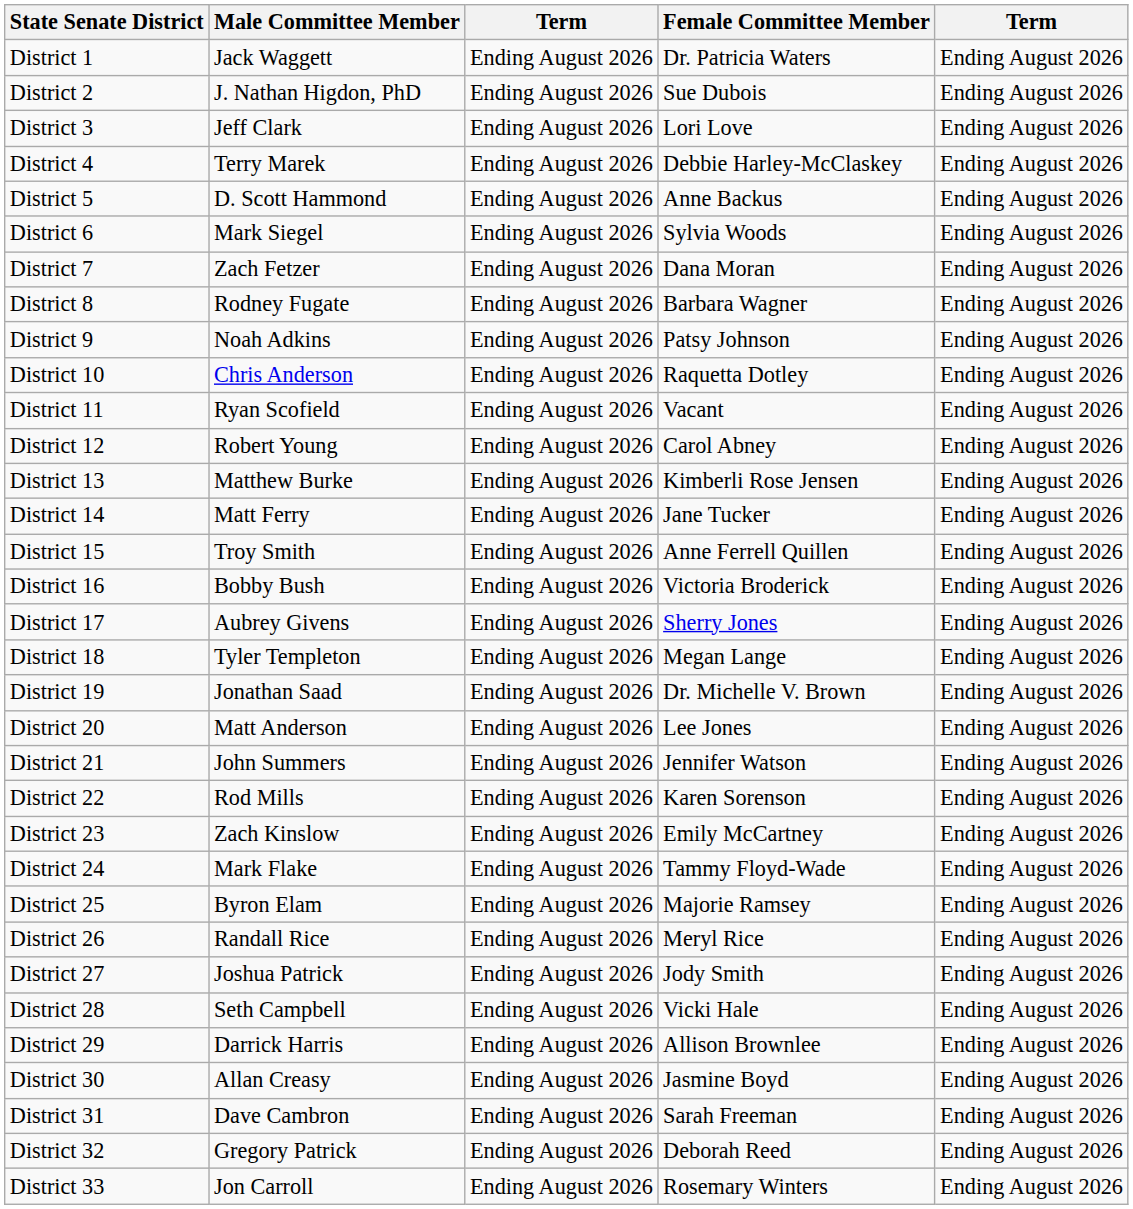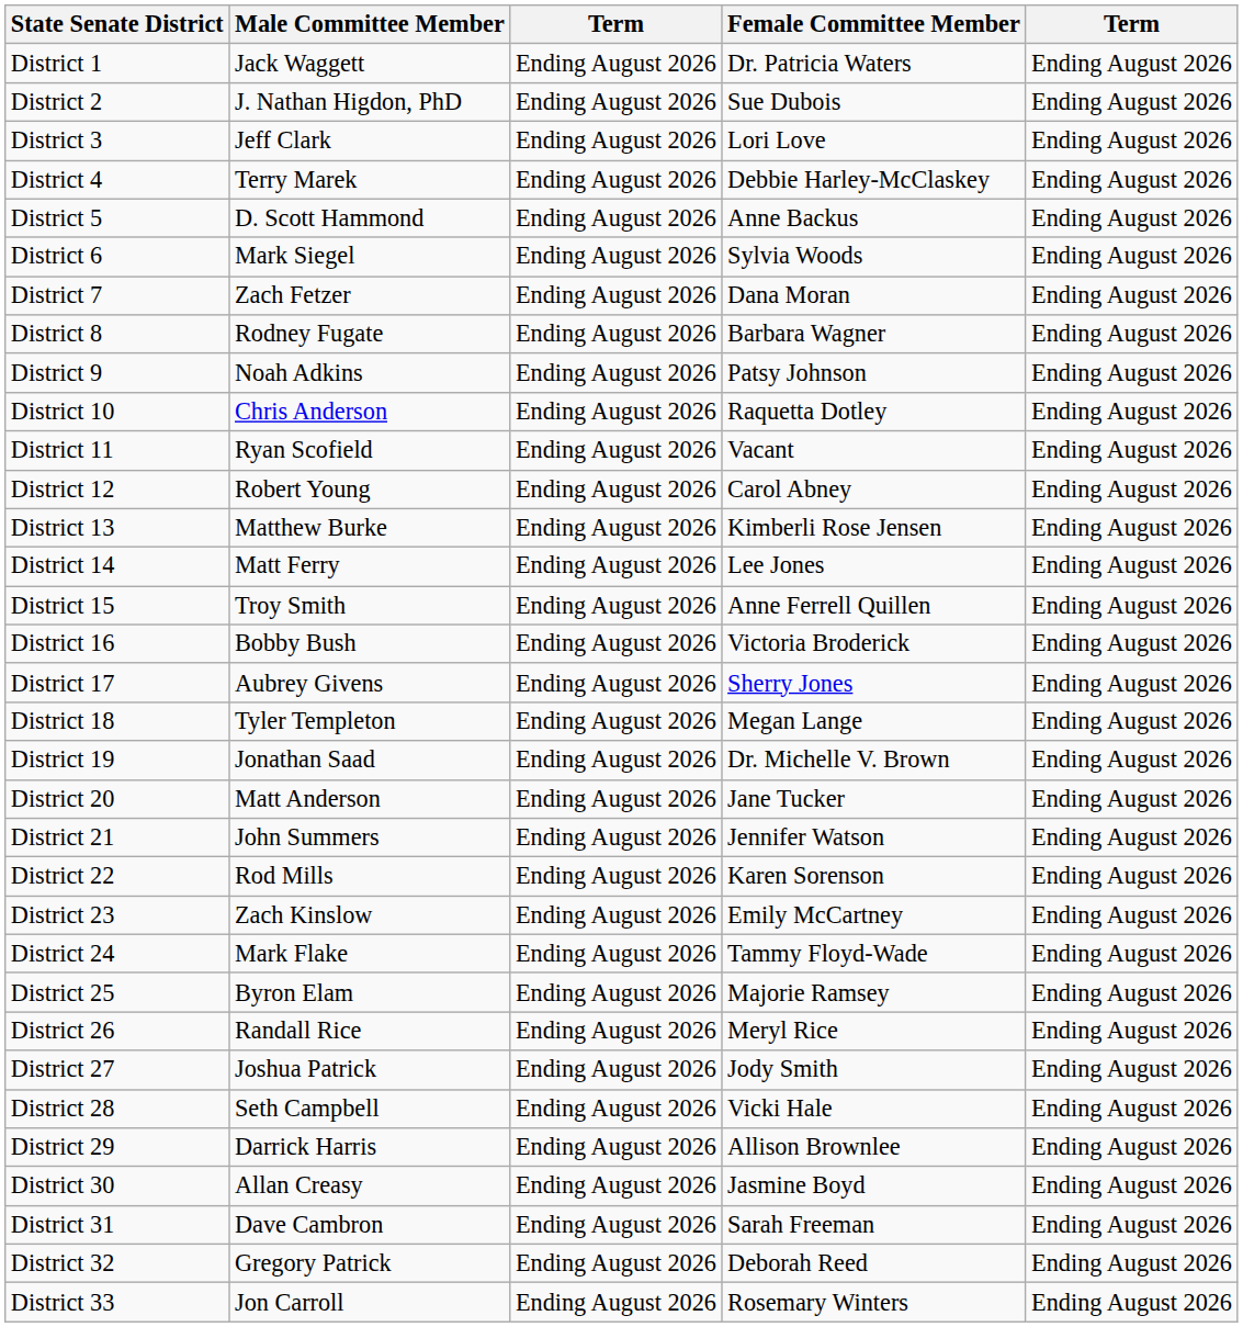District 14 | Female Committee Member: Jane Tucker -> Lee Jones
District 20 | Female Committee Member: Lee Jones -> Jane Tucker
